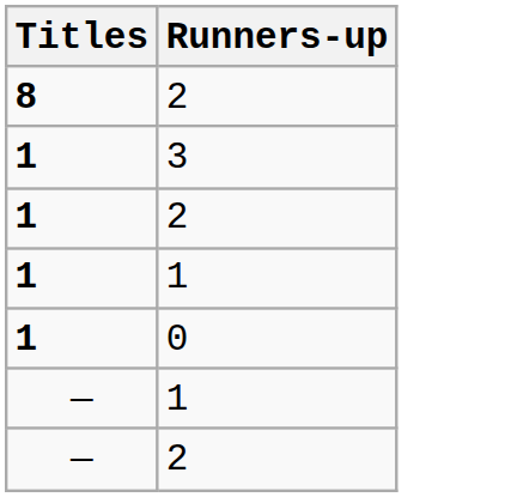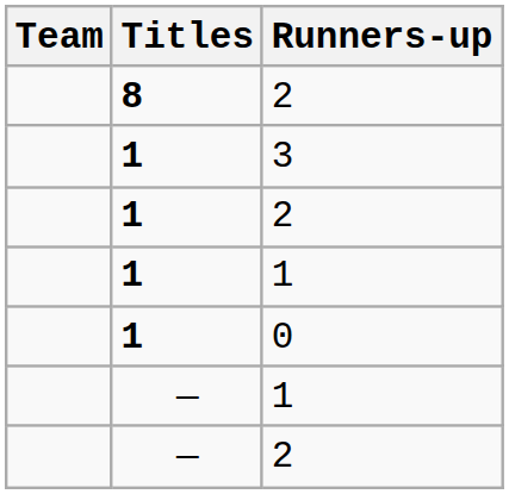+ column: Team
